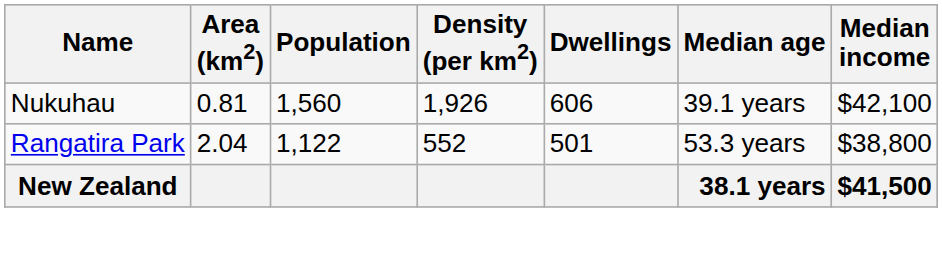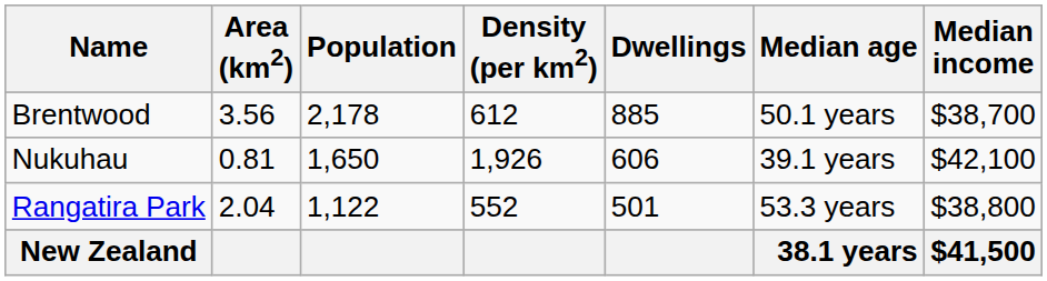+ row: Brentwood | 3.56 | 2,178 | 612 | 885 | 50.1 years | $38,700
Nukuhau | Population: 1,560 -> 1,650
